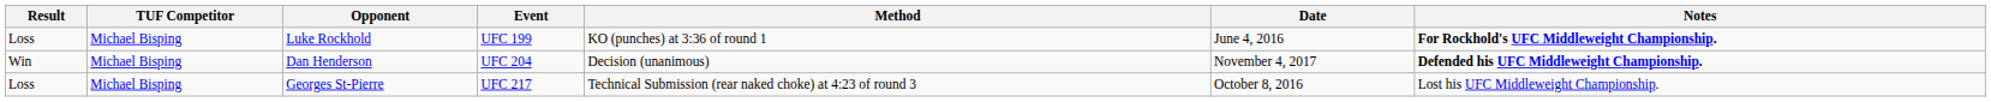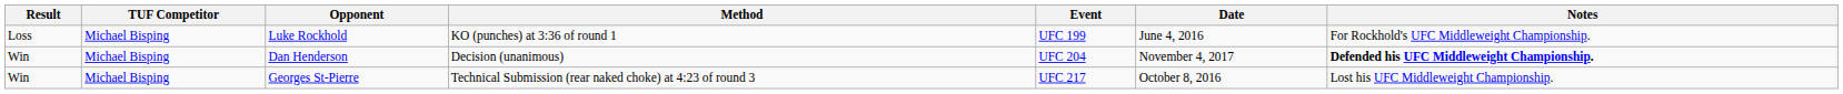columns swapped: Method <-> Event
Luke Rockhold | Notes: bold -> normal
Georges St-Pierre | Result: Loss -> Win
